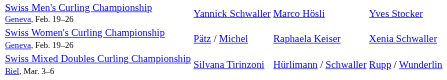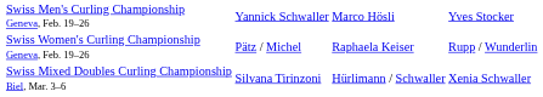Swiss Women's Curling Championship Geneva, Feb. 19–26 | column 4: Xenia Schwaller -> Rupp / Wunderlin
Swiss Mixed Doubles Curling Championship Biel, Mar. 3–6 | column 4: Rupp / Wunderlin -> Xenia Schwaller
